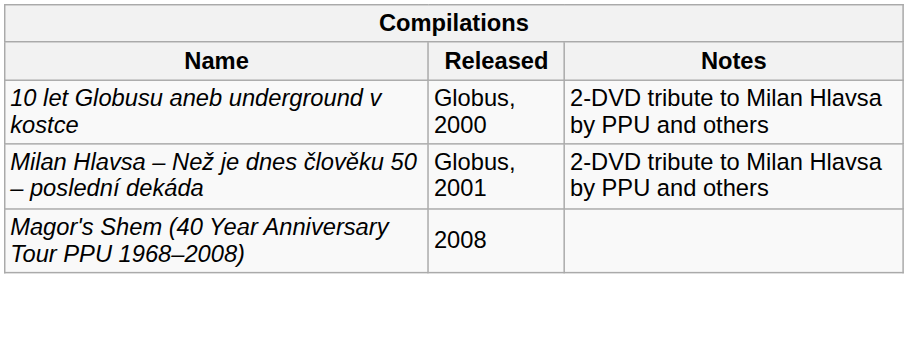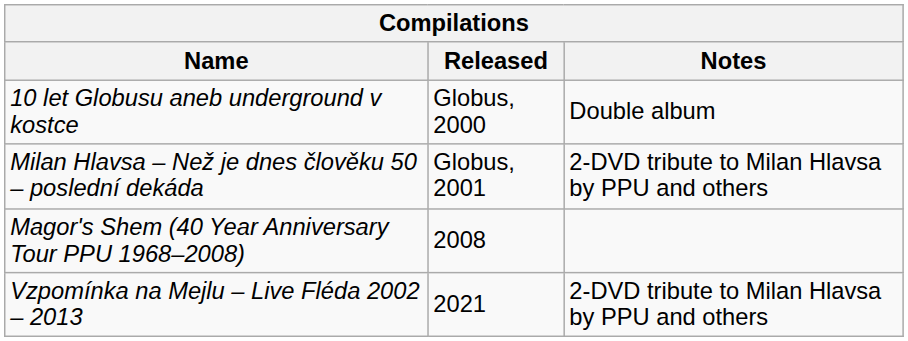10 let Globusu aneb underground v kostce | Notes: 2-DVD tribute to Milan Hlavsa by PPU and others -> Double album
+ row: Vzpomínka na Mejlu – Live Fléda 2002 – 2013 | 2021 | 2-DVD tribute to Milan Hlavsa by PPU and others
